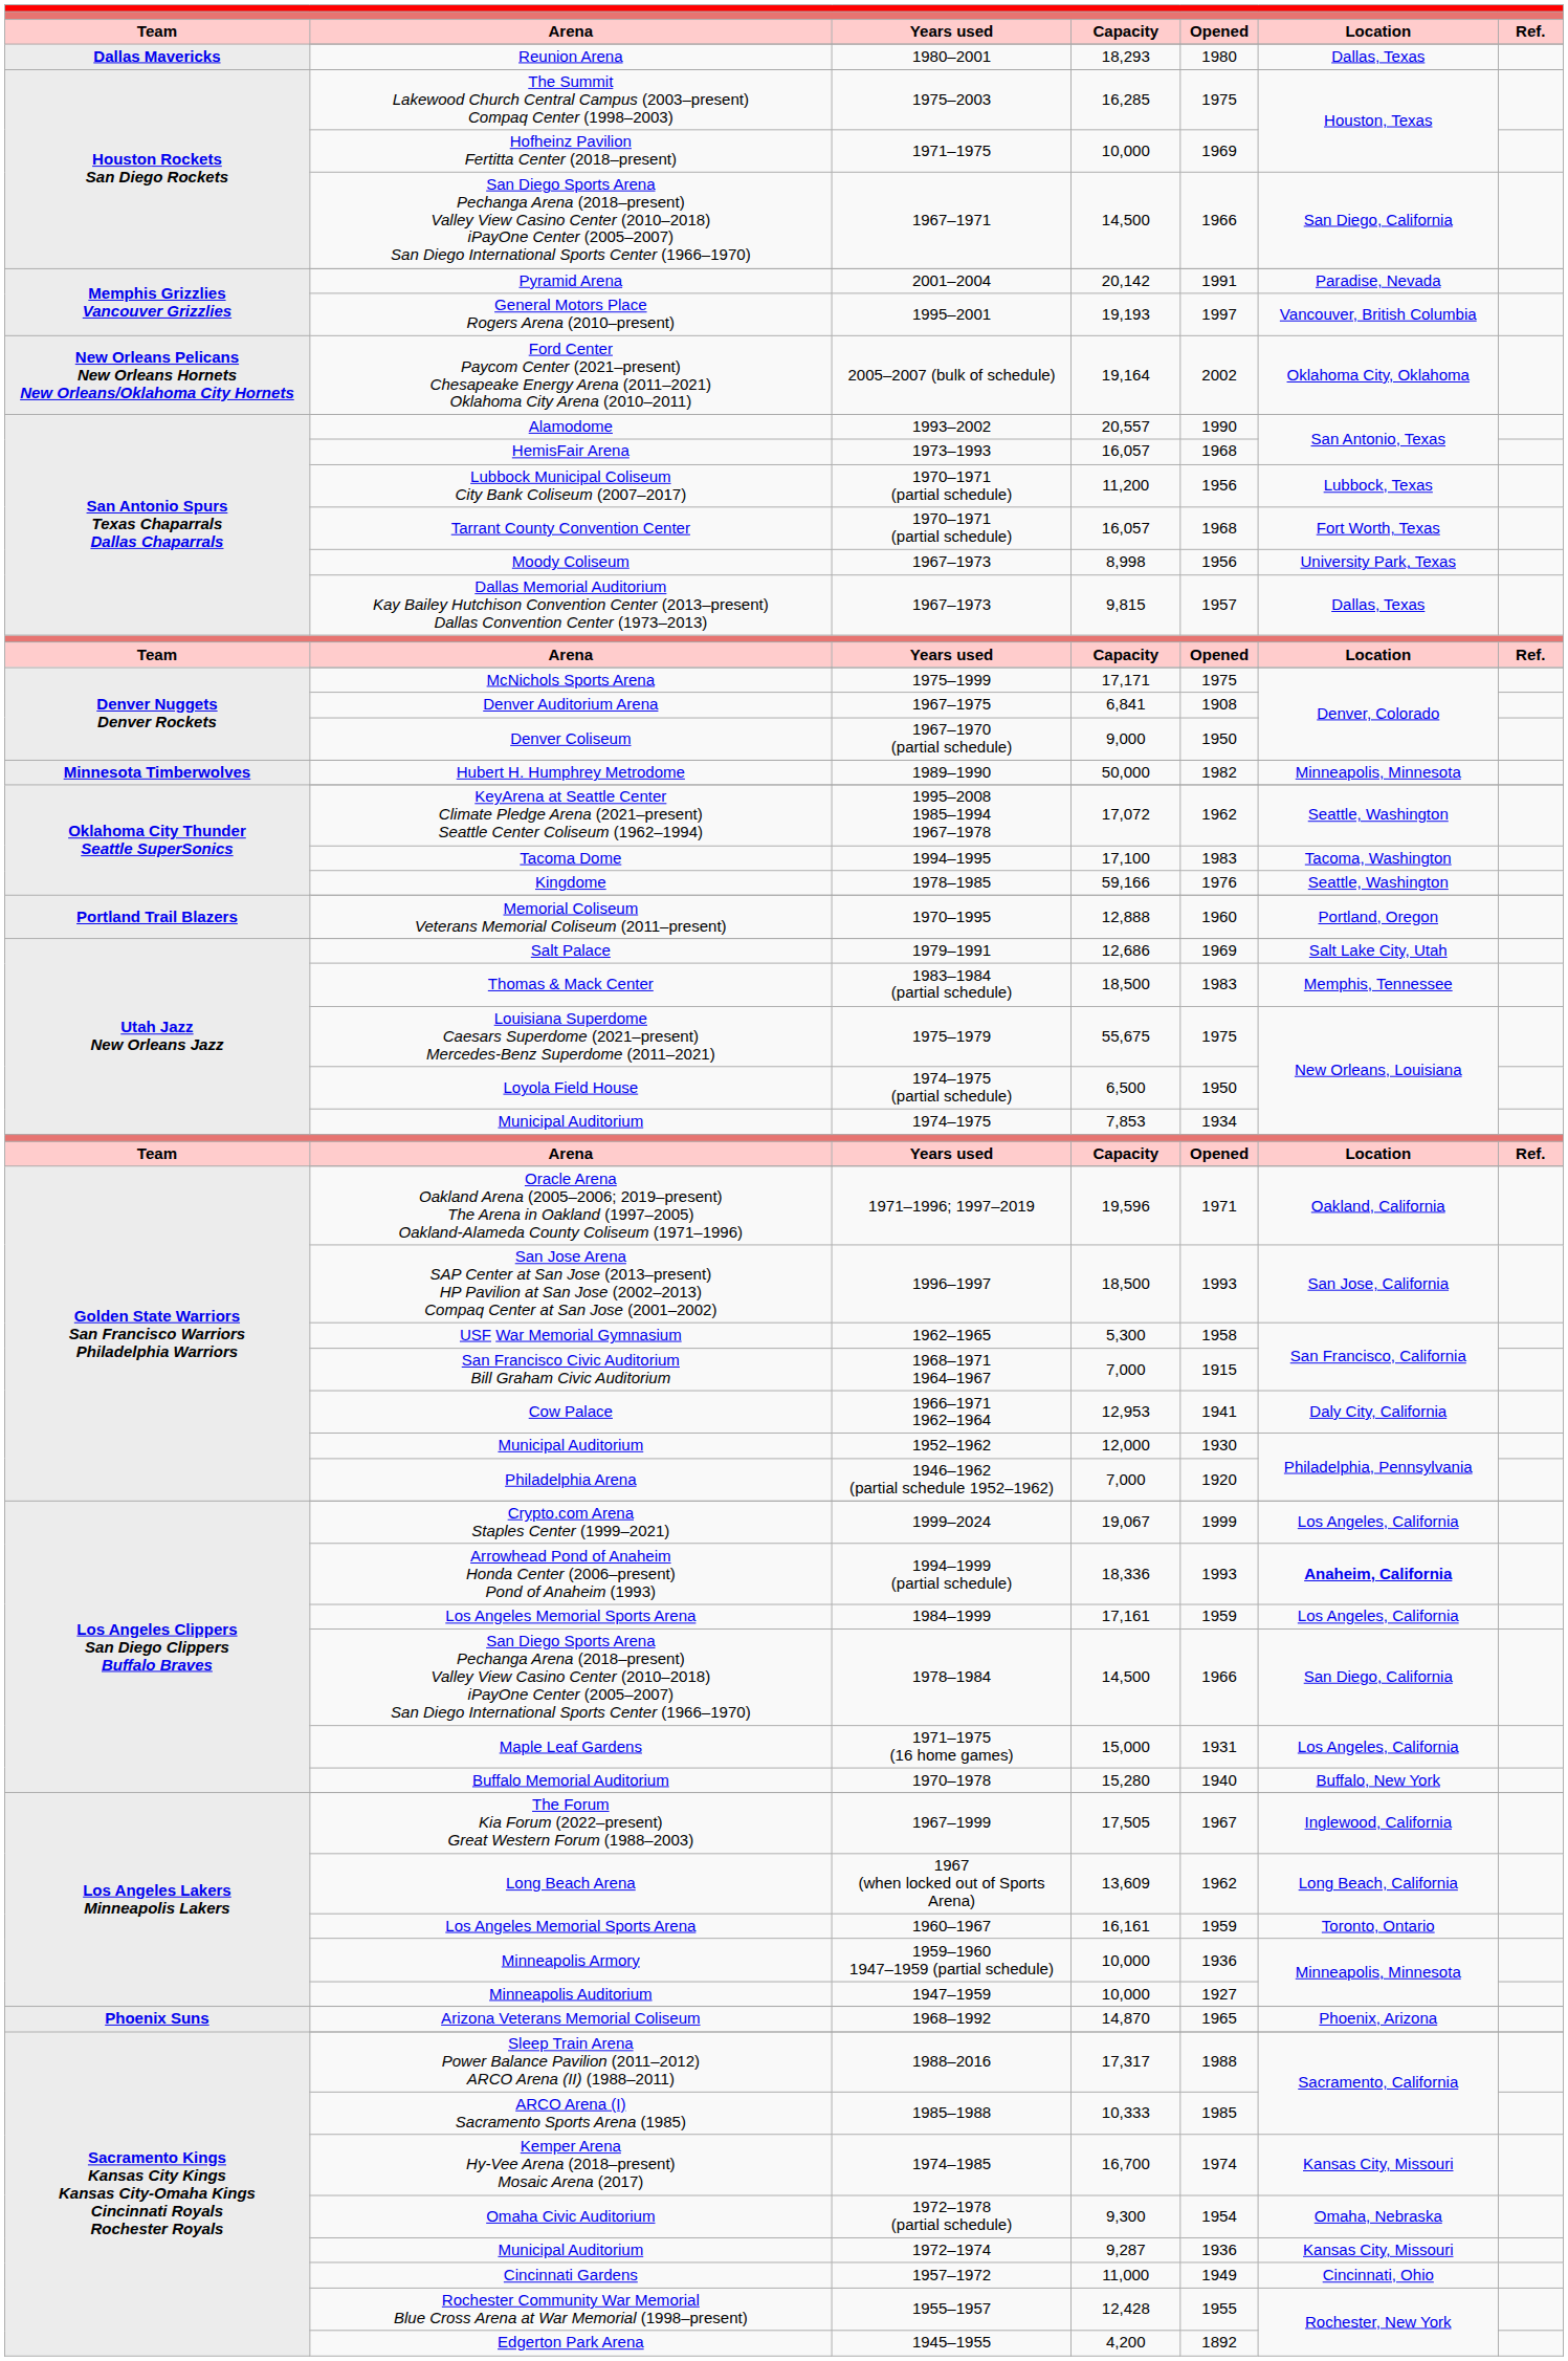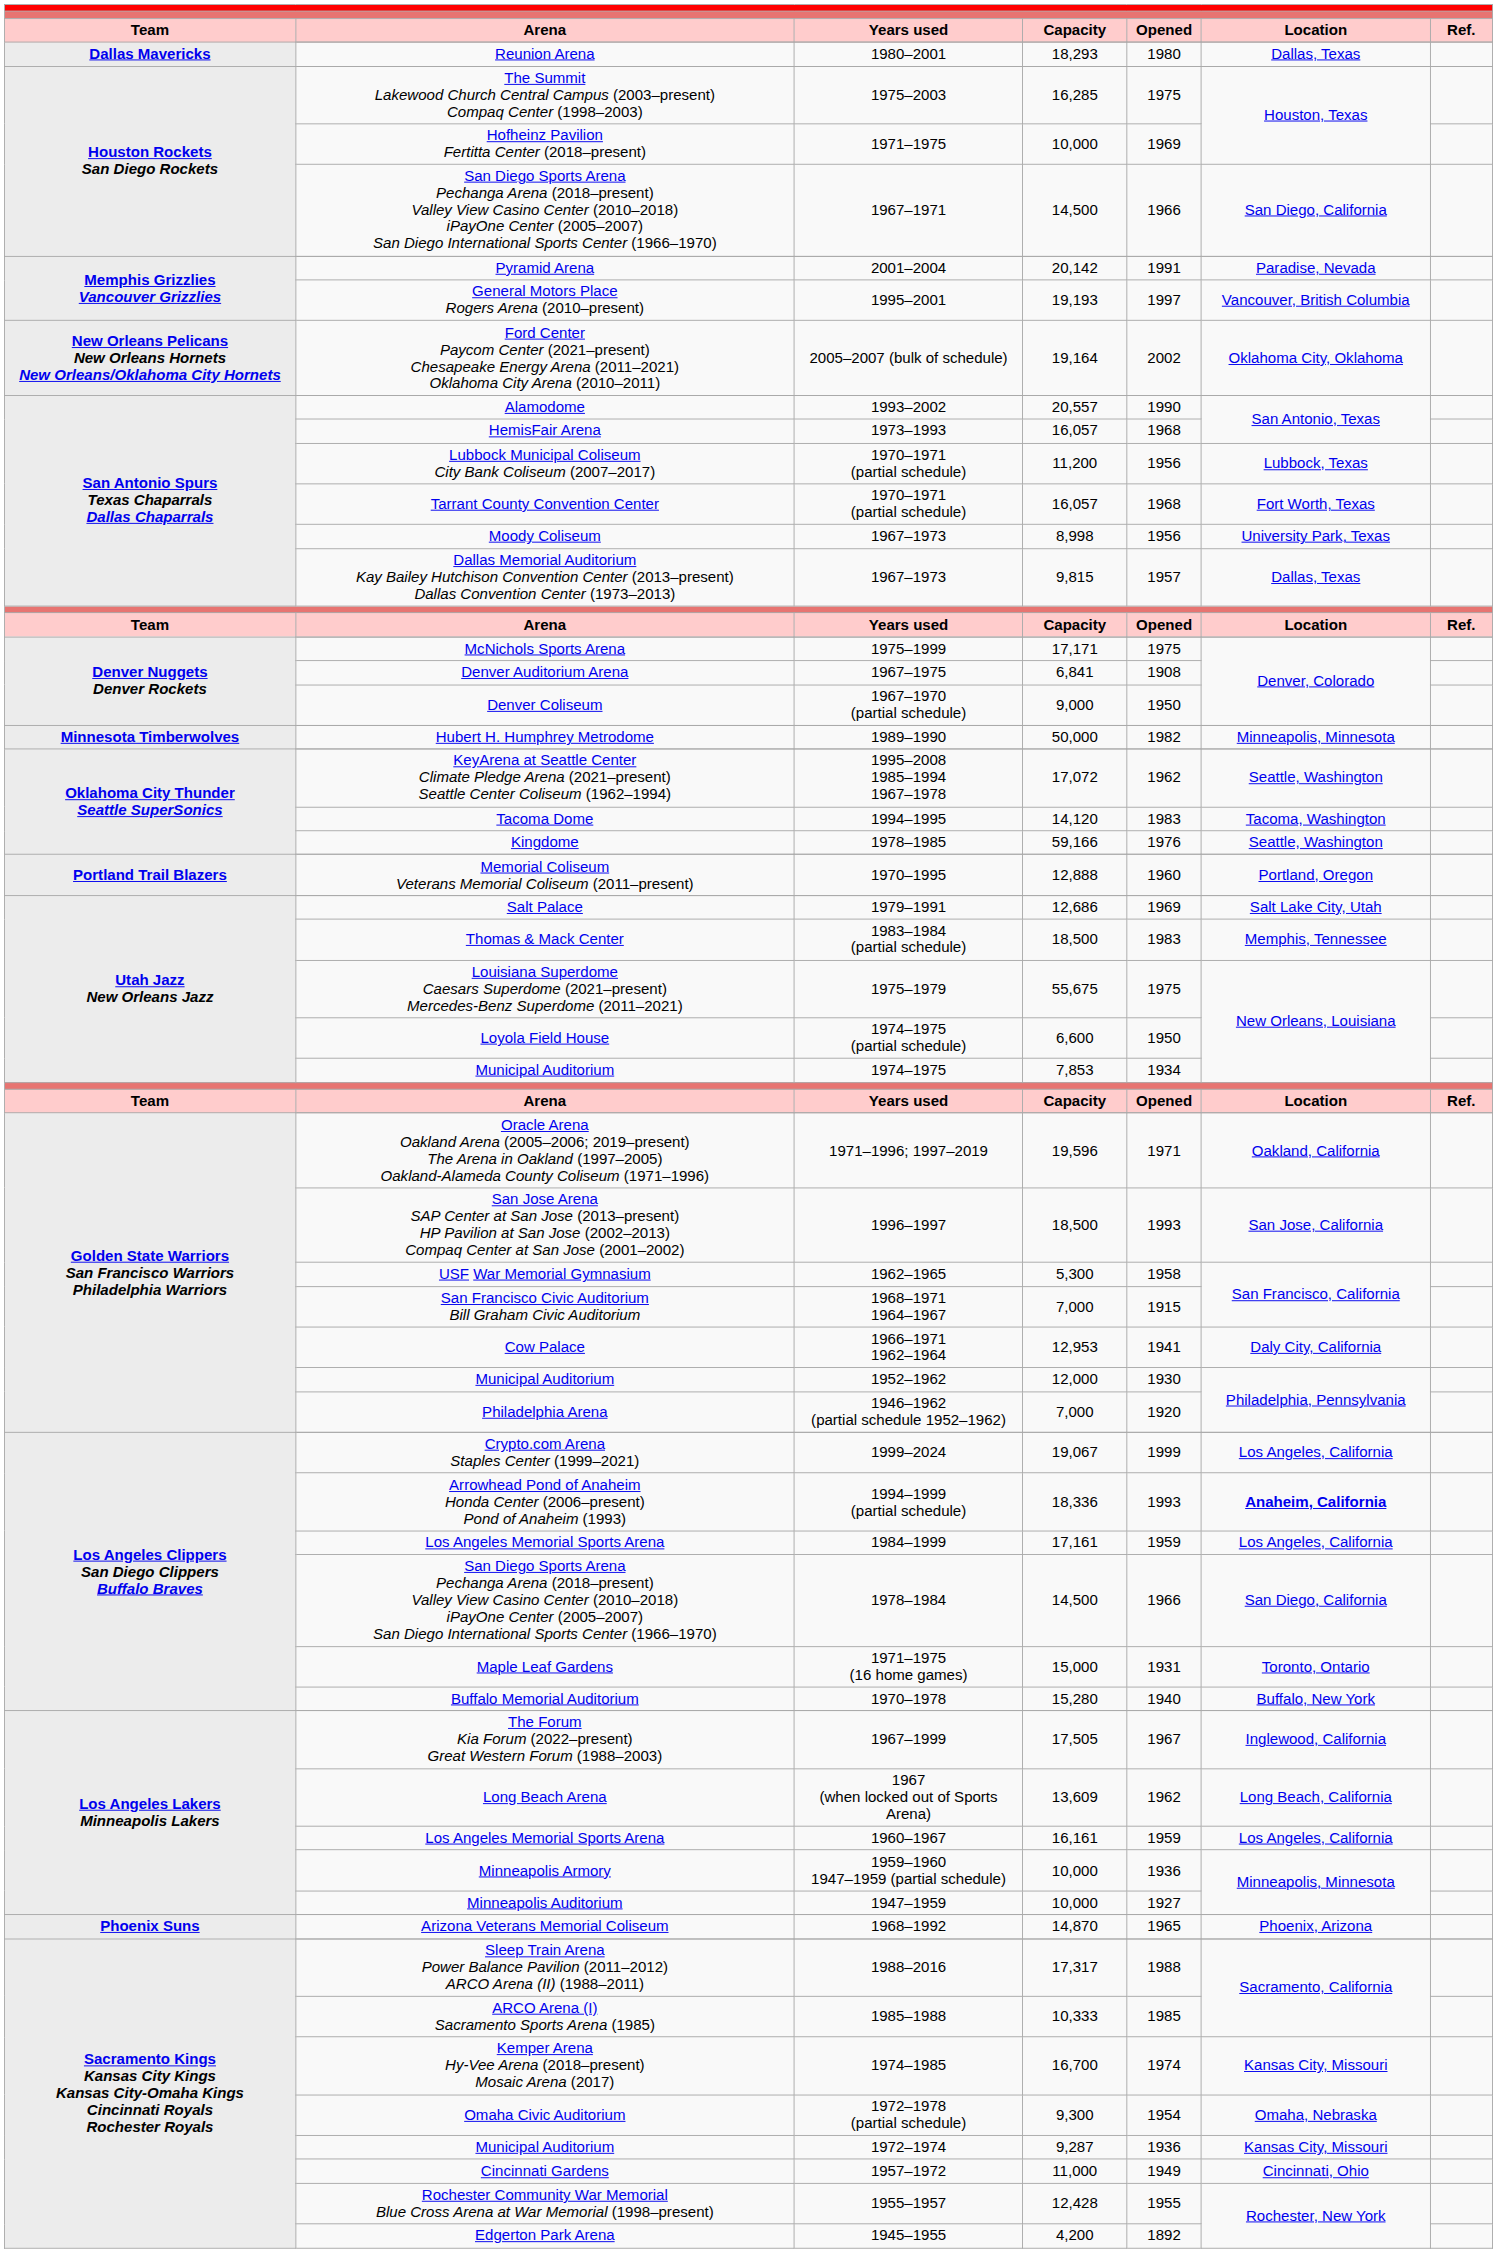1994–1995 | column 4: 17,100 -> 14,120
1974–1975 (partial schedule) | column 4: 6,500 -> 6,600
1971–1975 (16 home games) | column 6: Los Angeles, California -> Toronto, Ontario
1960–1967 | column 6: Toronto, Ontario -> Los Angeles, California
